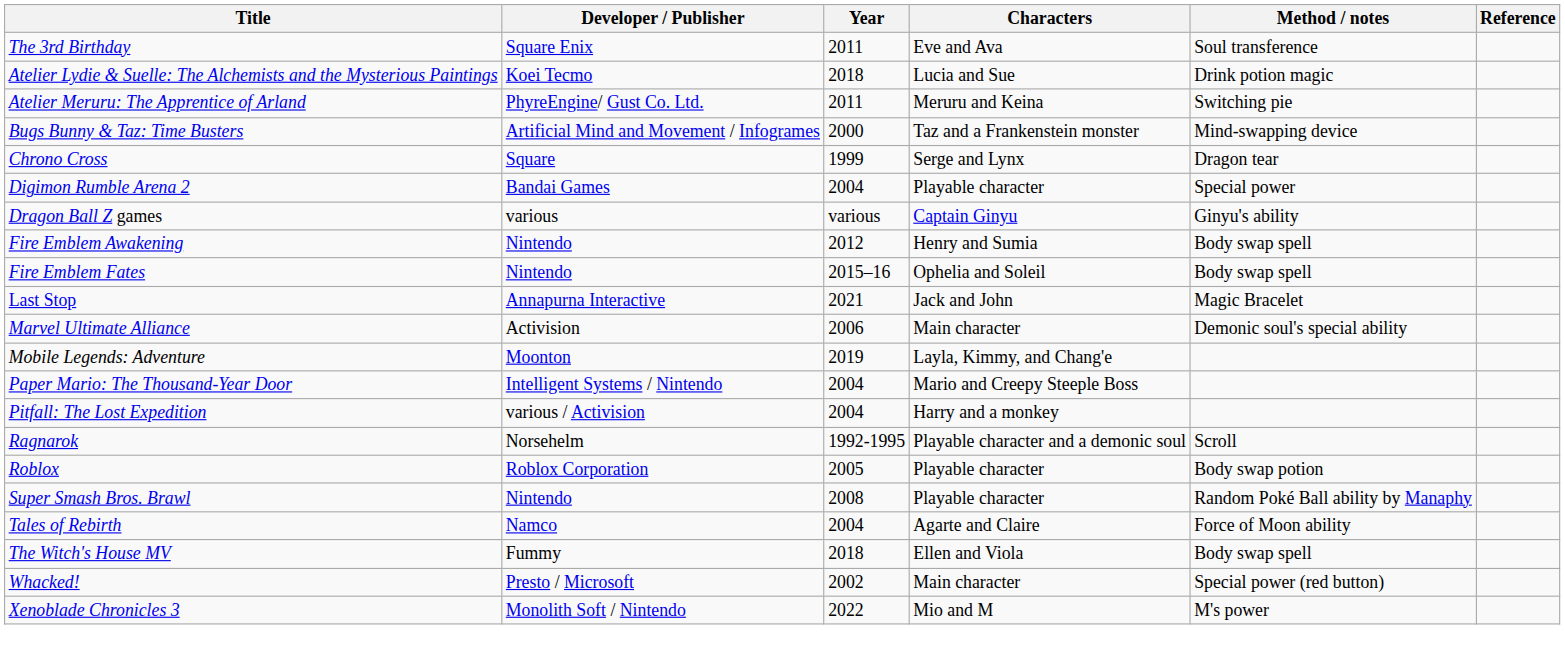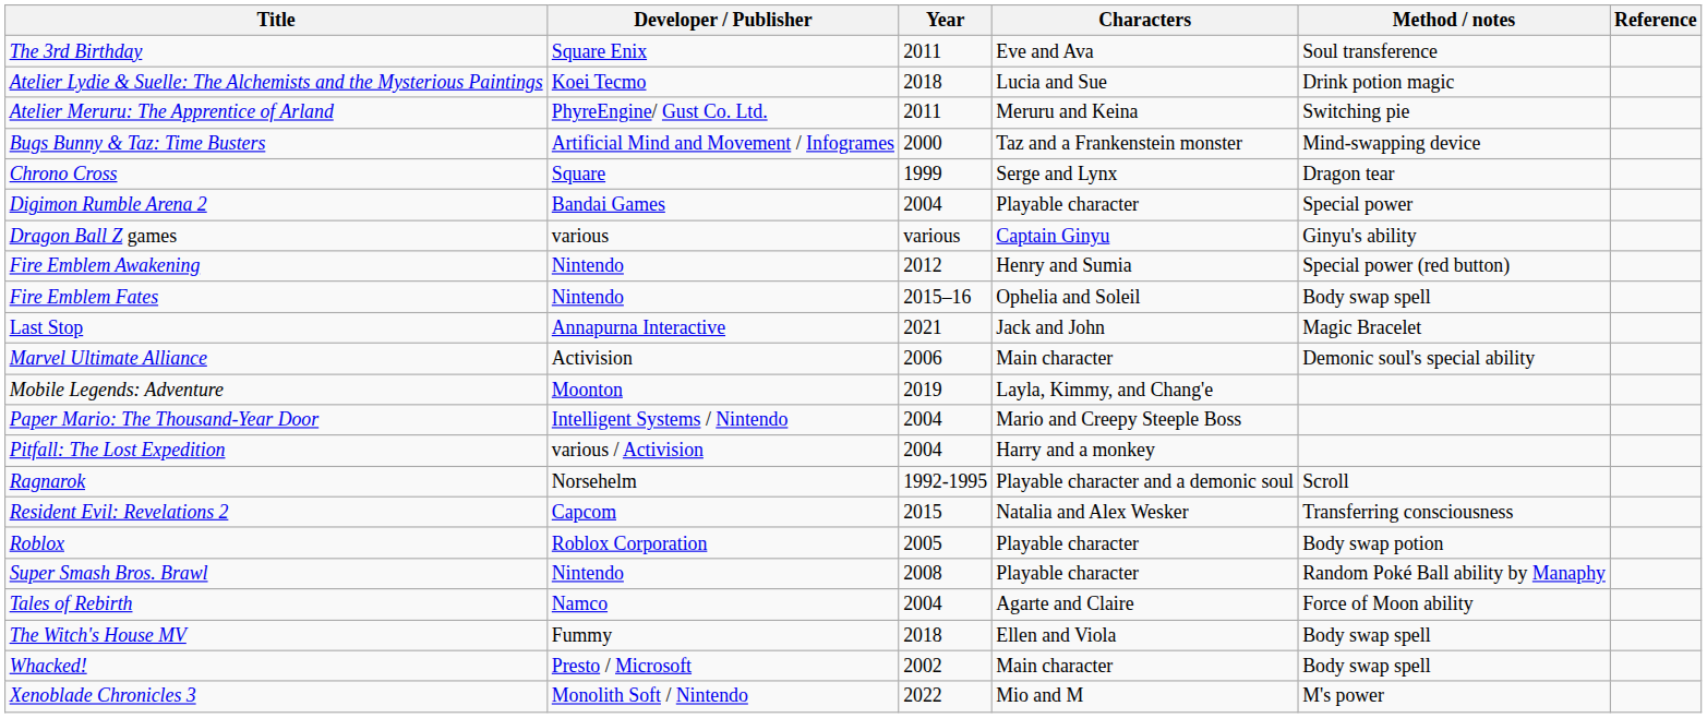Fire Emblem Awakening | Method / notes: Body swap spell -> Special power (red button)
+ row: Resident Evil: Revelations 2 | Capcom | 2015 | Natalia and Alex Wesker | Transferring consciousness
Whacked! | Method / notes: Special power (red button) -> Body swap spell
